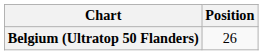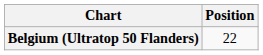Belgium (Ultratop 50 Flanders) | Position: 26 -> 22
